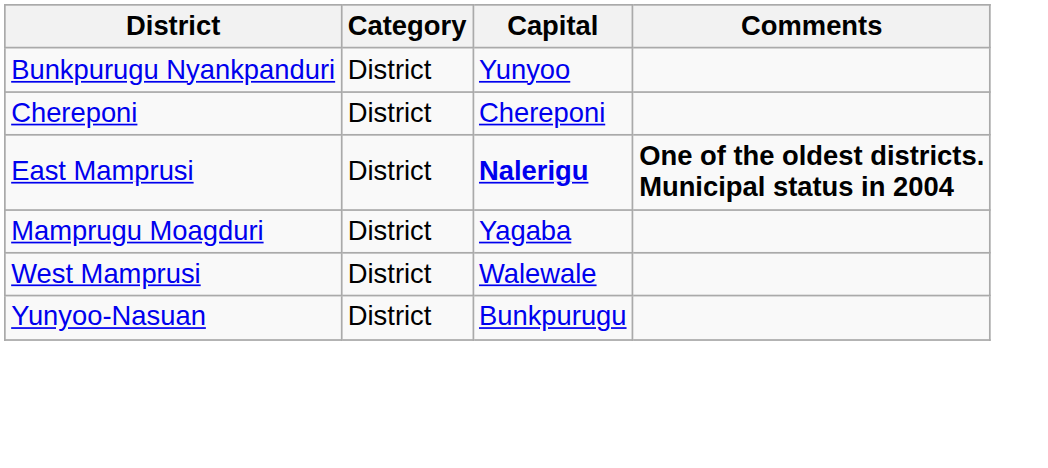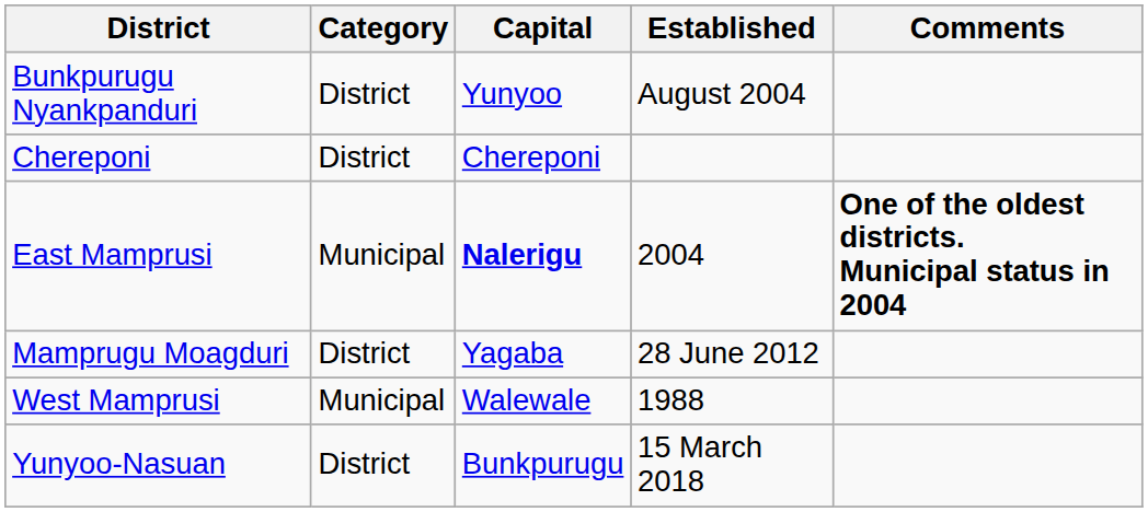+ column: Established | August 2004 | 2004 | 28 June 2012 | 1988 | 15 March 2018
East Mamprusi | Category: District -> Municipal
West Mamprusi | Category: District -> Municipal
